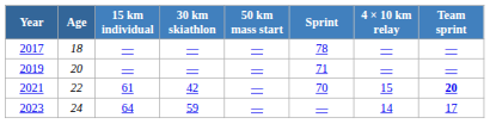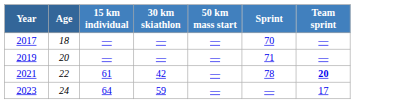- column: 4 × 10 km relay | — | — | 15 | 14
2017 | Sprint: 78 -> 70
2021 | Sprint: 70 -> 78
